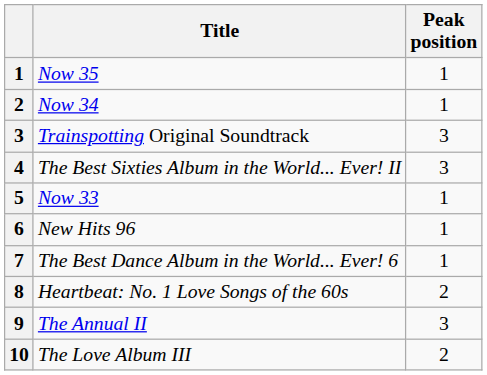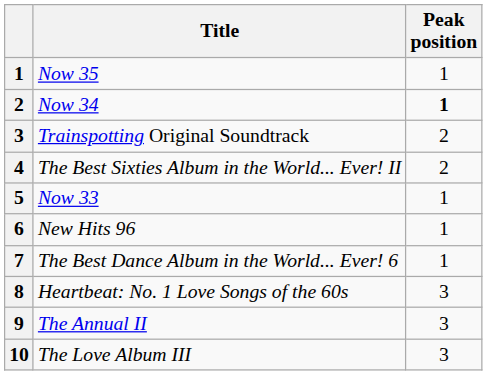Now 34 | Peak position: normal -> bold
Trainspotting Original Soundtrack | Peak position: 3 -> 2
The Best Sixties Album in the World... Ever! II | Peak position: 3 -> 2
Heartbeat: No. 1 Love Songs of the 60s | Peak position: 2 -> 3
The Love Album III | Peak position: 2 -> 3
